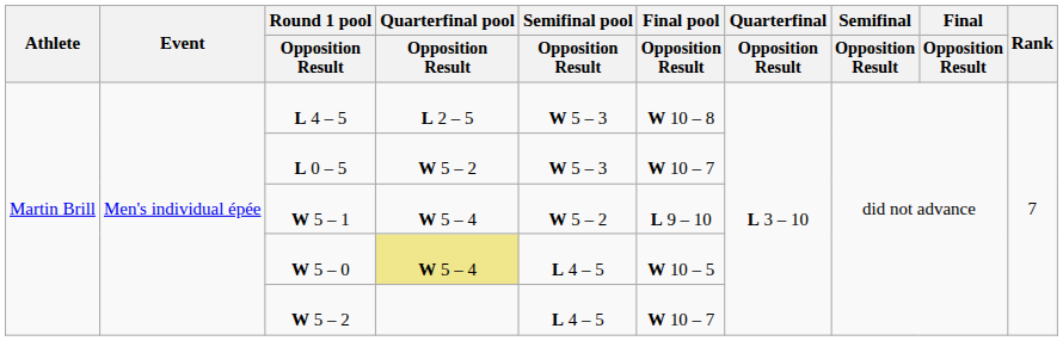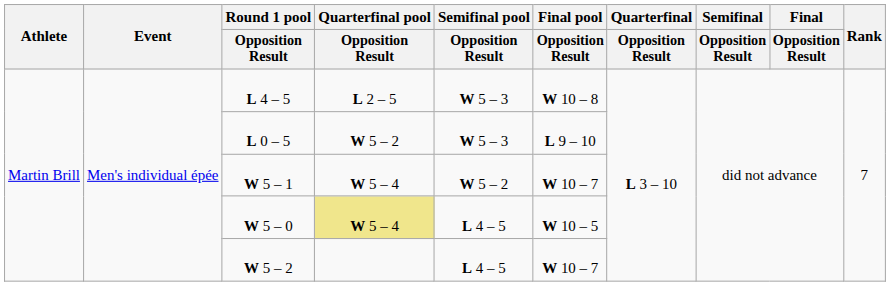L 0 – 5 | Final pool / Opposition Result: W 10 – 7 -> L 9 – 10
W 5 – 1 | Final pool / Opposition Result: L 9 – 10 -> W 10 – 7
